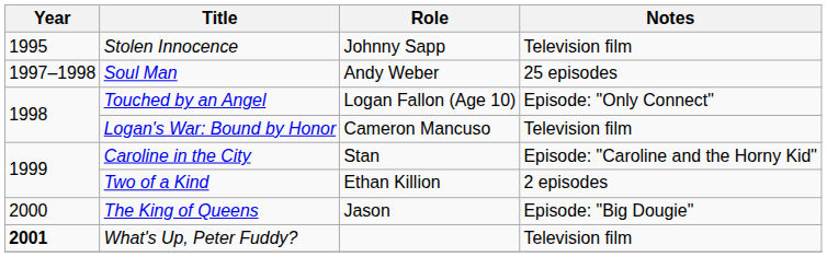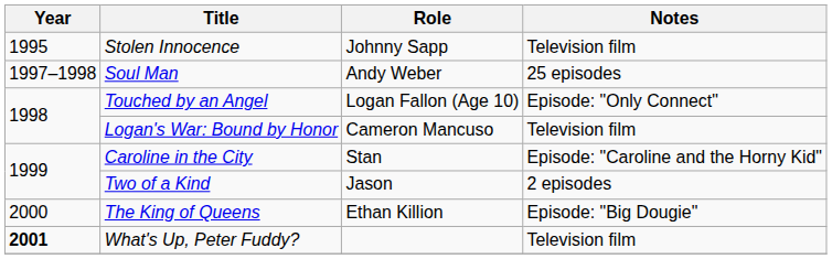Two of a Kind | Role: Ethan Killion -> Jason
The King of Queens | Role: Jason -> Ethan Killion
